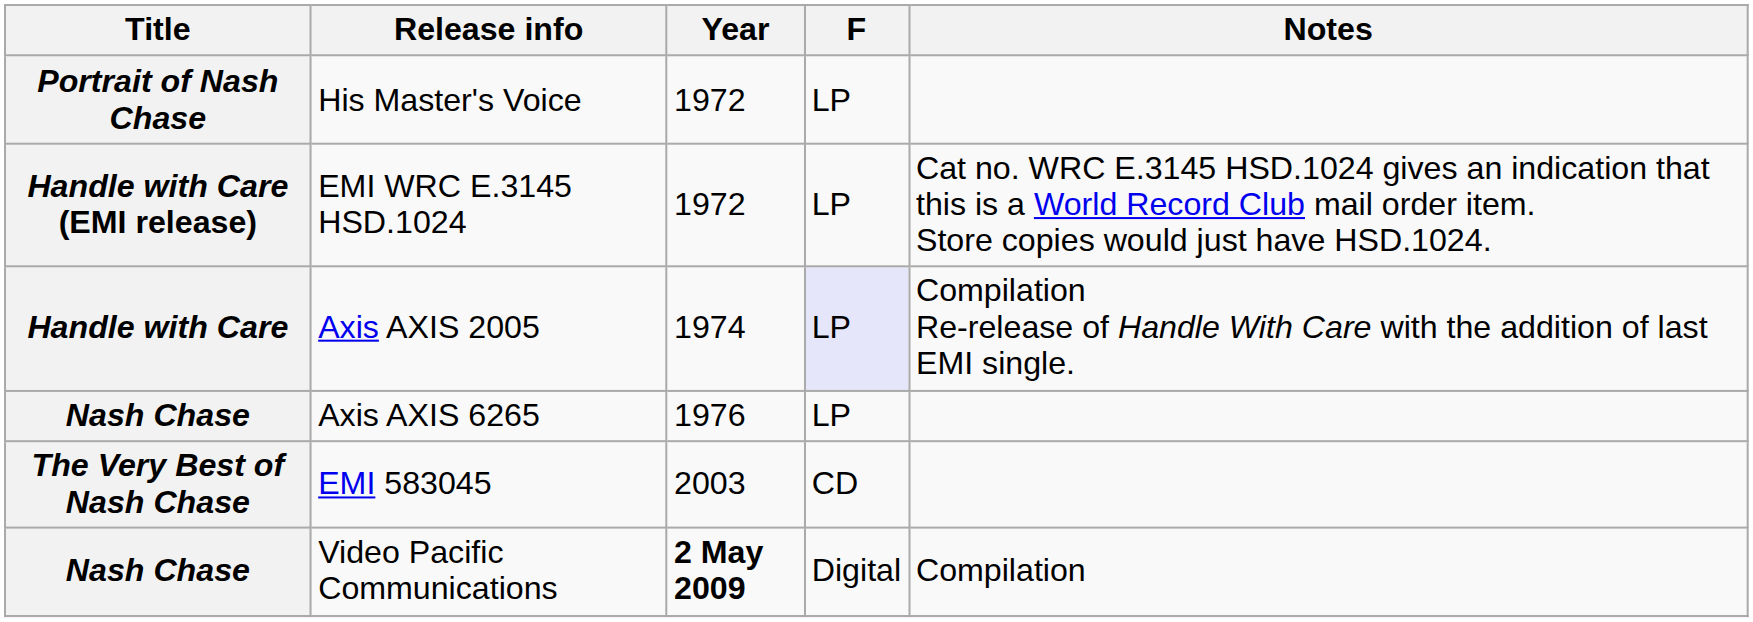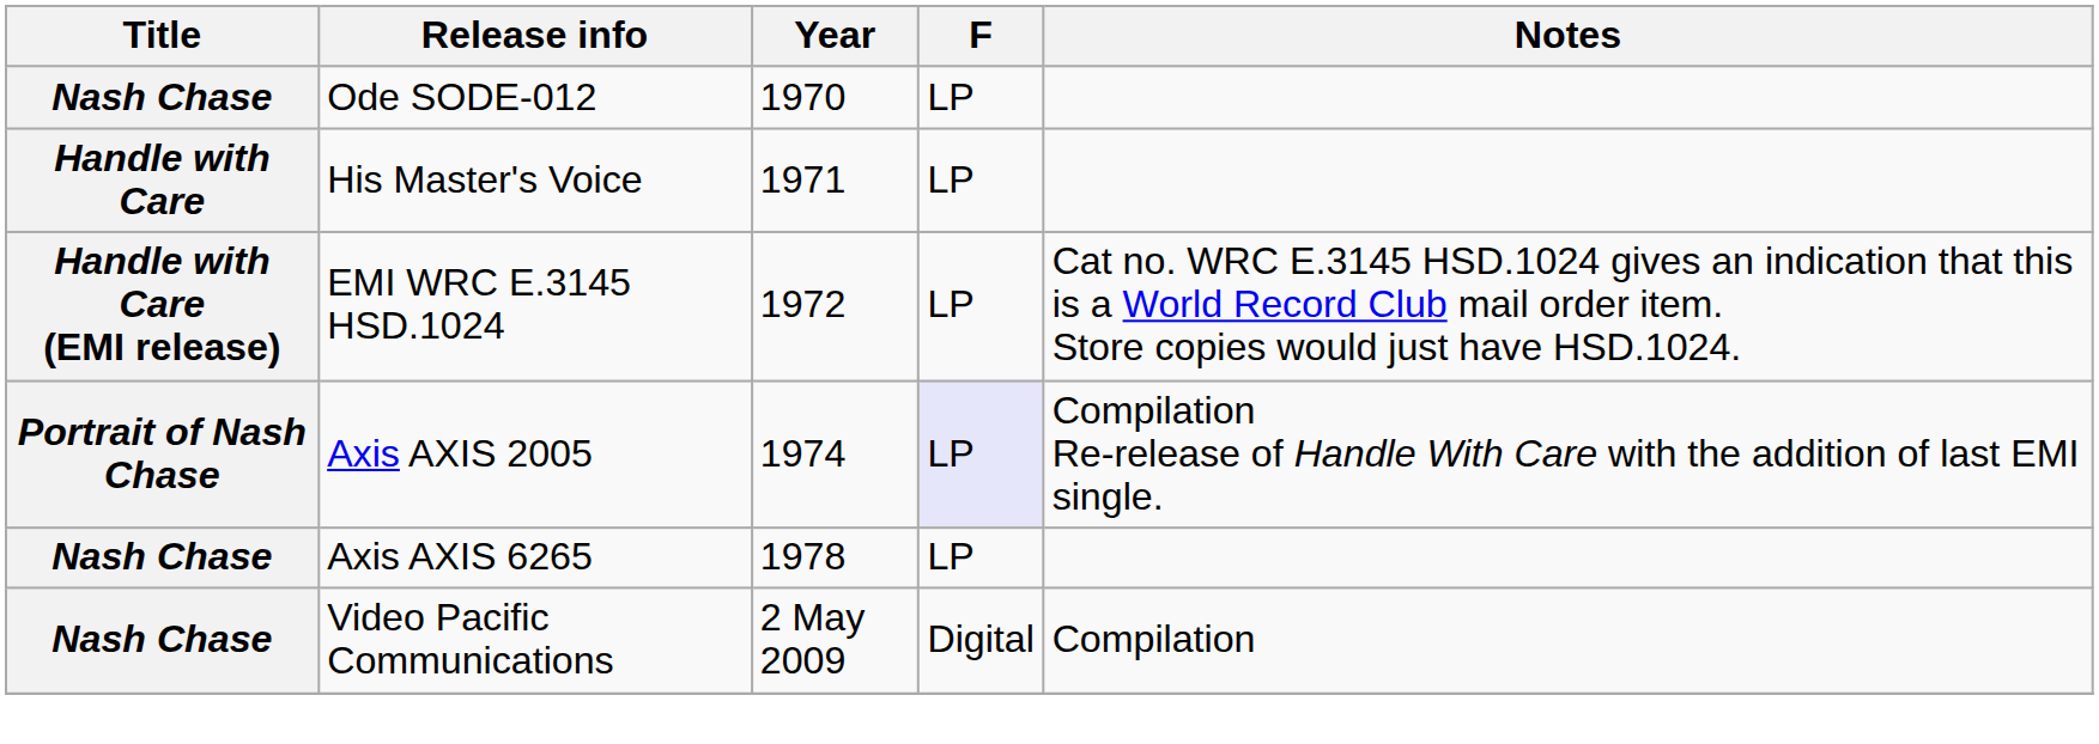+ row: Nash Chase | Ode SODE-012 | 1970 | LP
His Master's Voice | Title: Portrait of Nash Chase -> Handle with Care
His Master's Voice | Year: 1972 -> 1971
Axis AXIS 2005 | Title: Handle with Care -> Portrait of Nash Chase
Axis AXIS 6265 | Year: 1976 -> 1978
- row: The Very Best of Nash Chase | EMI 583045 | 2003 | CD
Video Pacific Communications | Year: bold -> normal
